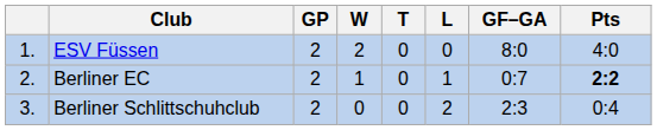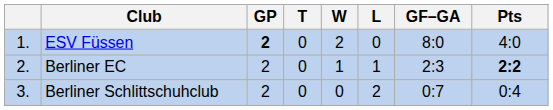columns swapped: W <-> T
ESV Füssen | GP: normal -> bold
Berliner EC | GF–GA: 0:7 -> 2:3
Berliner Schlittschuhclub | GF–GA: 2:3 -> 0:7
